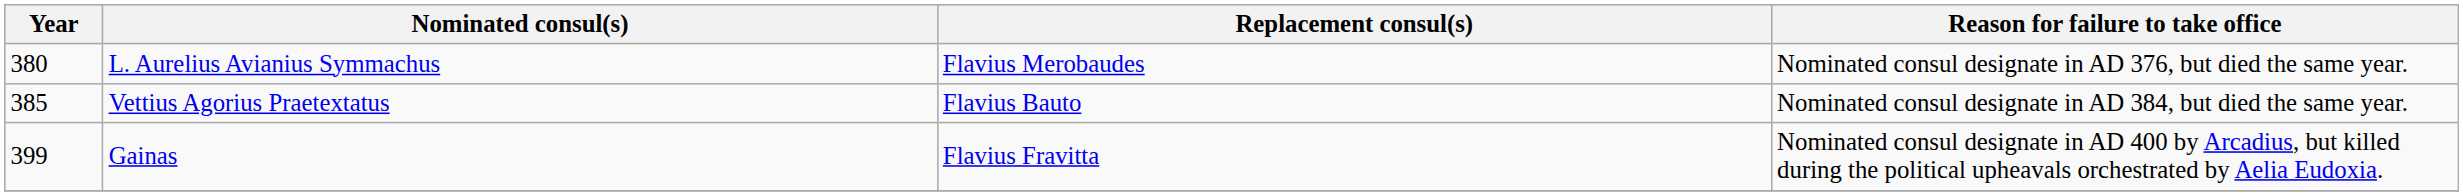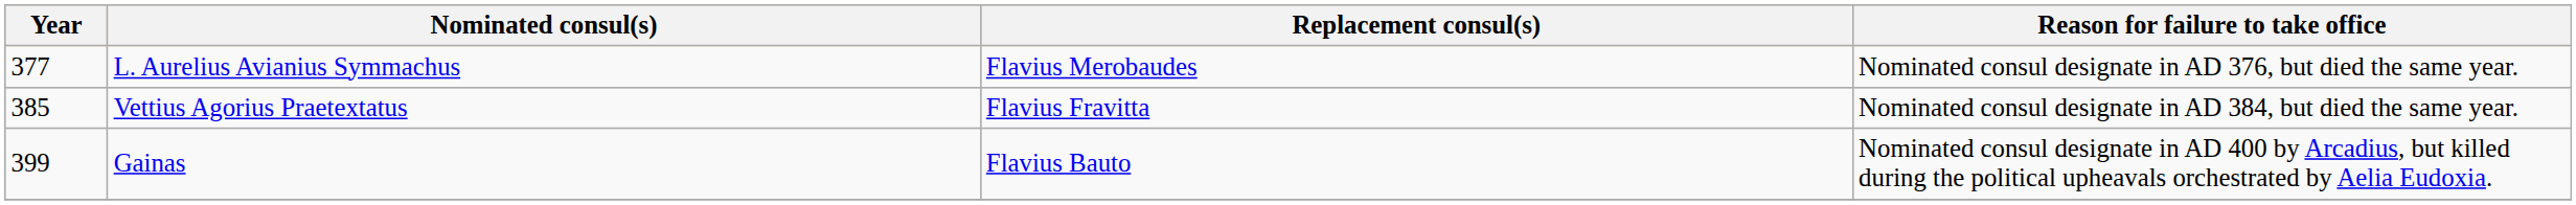L. Aurelius Avianius Symmachus | Year: 380 -> 377
Vettius Agorius Praetextatus | Replacement consul(s): Flavius Bauto -> Flavius Fravitta
Gainas | Replacement consul(s): Flavius Fravitta -> Flavius Bauto
